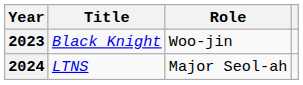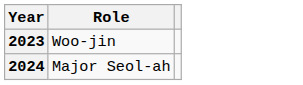- column: Title | Black Knight | LTNS
